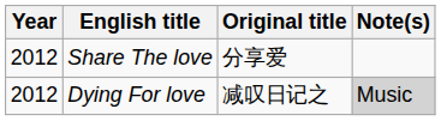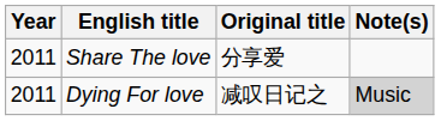Share The love | Year: 2012 -> 2011
Dying For love | Year: 2012 -> 2011
